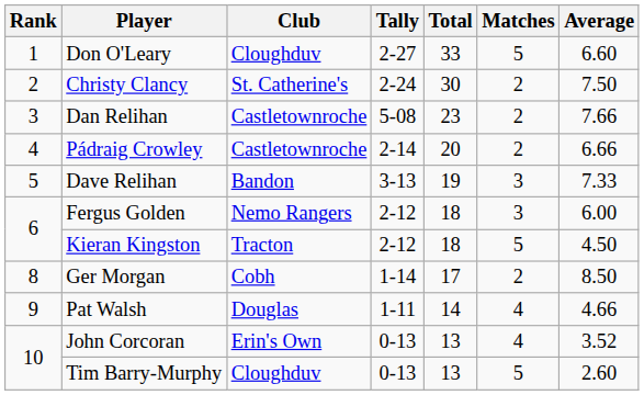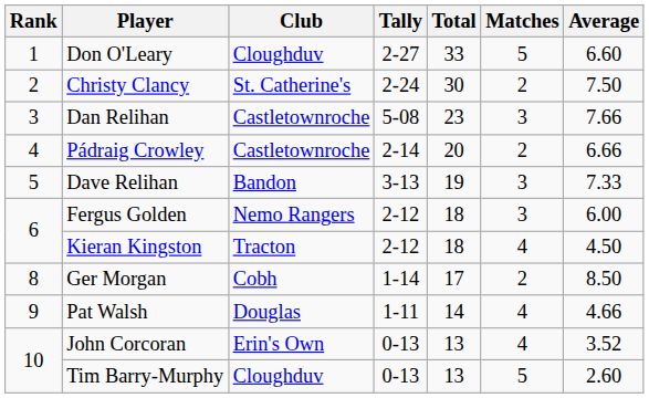Dan Relihan | Matches: 2 -> 3
Kieran Kingston | Matches: 5 -> 4
